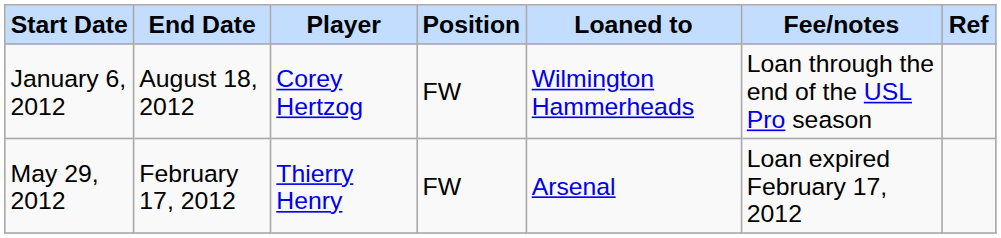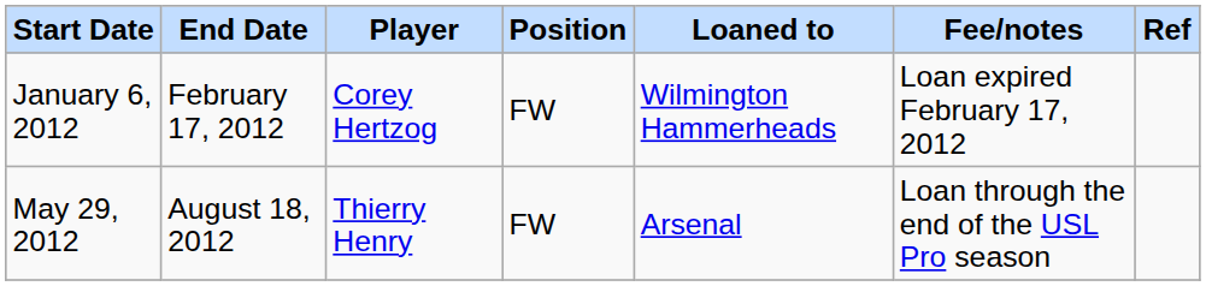January 6, 2012 | End Date: August 18, 2012 -> February 17, 2012
January 6, 2012 | Fee/notes: Loan through the end of the USL Pro season -> Loan expired February 17, 2012
May 29, 2012 | End Date: February 17, 2012 -> August 18, 2012
May 29, 2012 | Fee/notes: Loan expired February 17, 2012 -> Loan through the end of the USL Pro season
